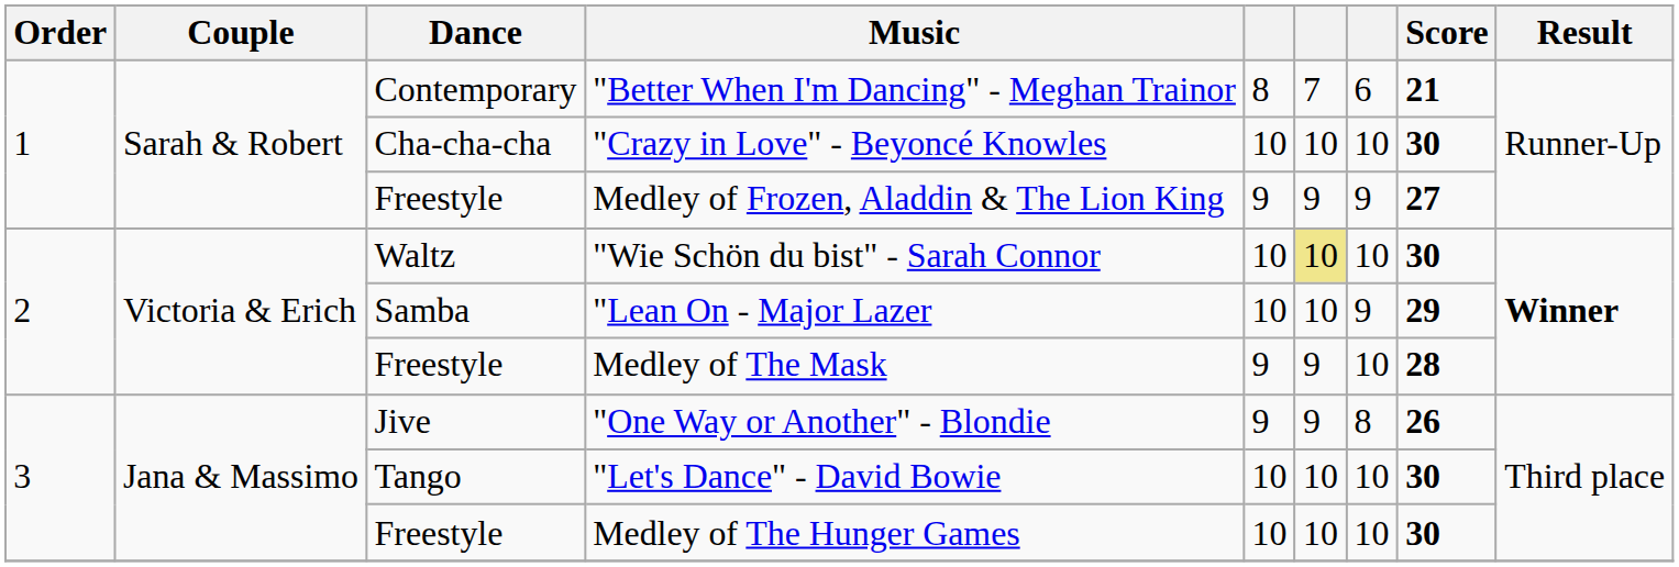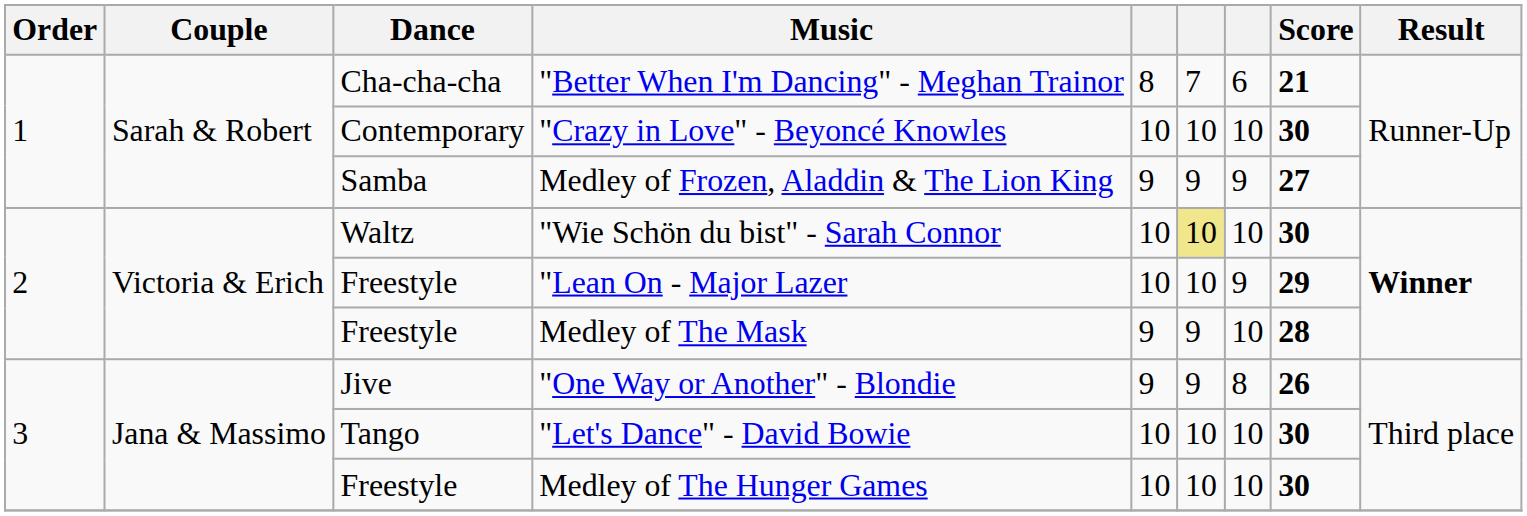"Better When I'm Dancing" - Meghan Trainor | Dance: Contemporary -> Cha-cha-cha
"Crazy in Love" - Beyoncé Knowles | Dance: Cha-cha-cha -> Contemporary
Medley of Frozen, Aladdin & The Lion King | Dance: Freestyle -> Samba
"Lean On - Major Lazer | Dance: Samba -> Freestyle
